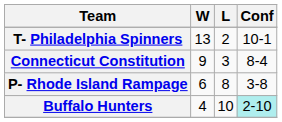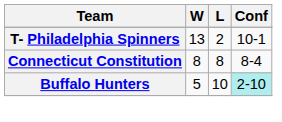Connecticut Constitution | W: 9 -> 8
Connecticut Constitution | L: 3 -> 8
- row: P- Rhode Island Rampage | 6 | 8 | 3-8
Buffalo Hunters | W: 4 -> 5
